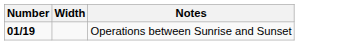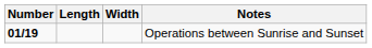+ column: Length
